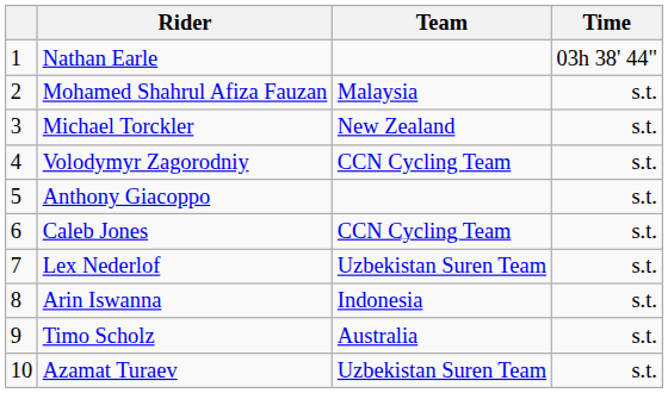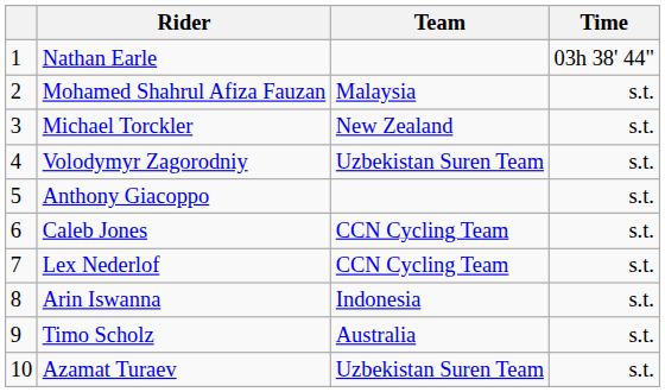Volodymyr Zagorodniy | Team: CCN Cycling Team -> Uzbekistan Suren Team
Lex Nederlof | Team: Uzbekistan Suren Team -> CCN Cycling Team
